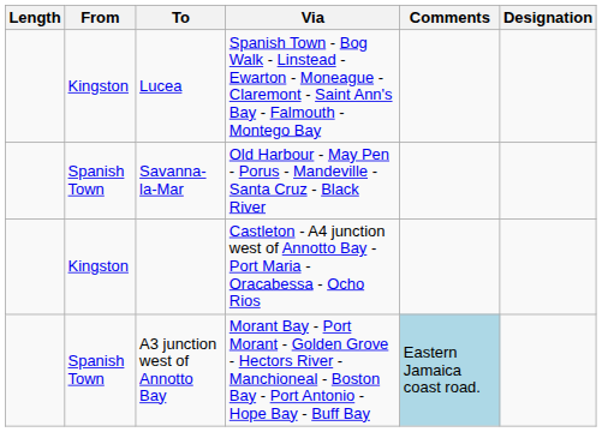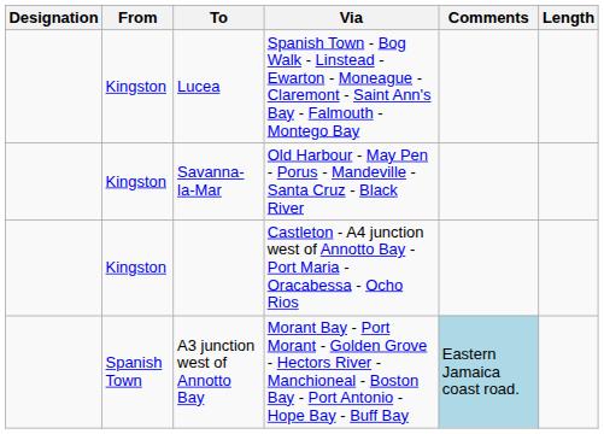columns swapped: Designation <-> Length
Savanna-la-Mar | From: Spanish Town -> Kingston
